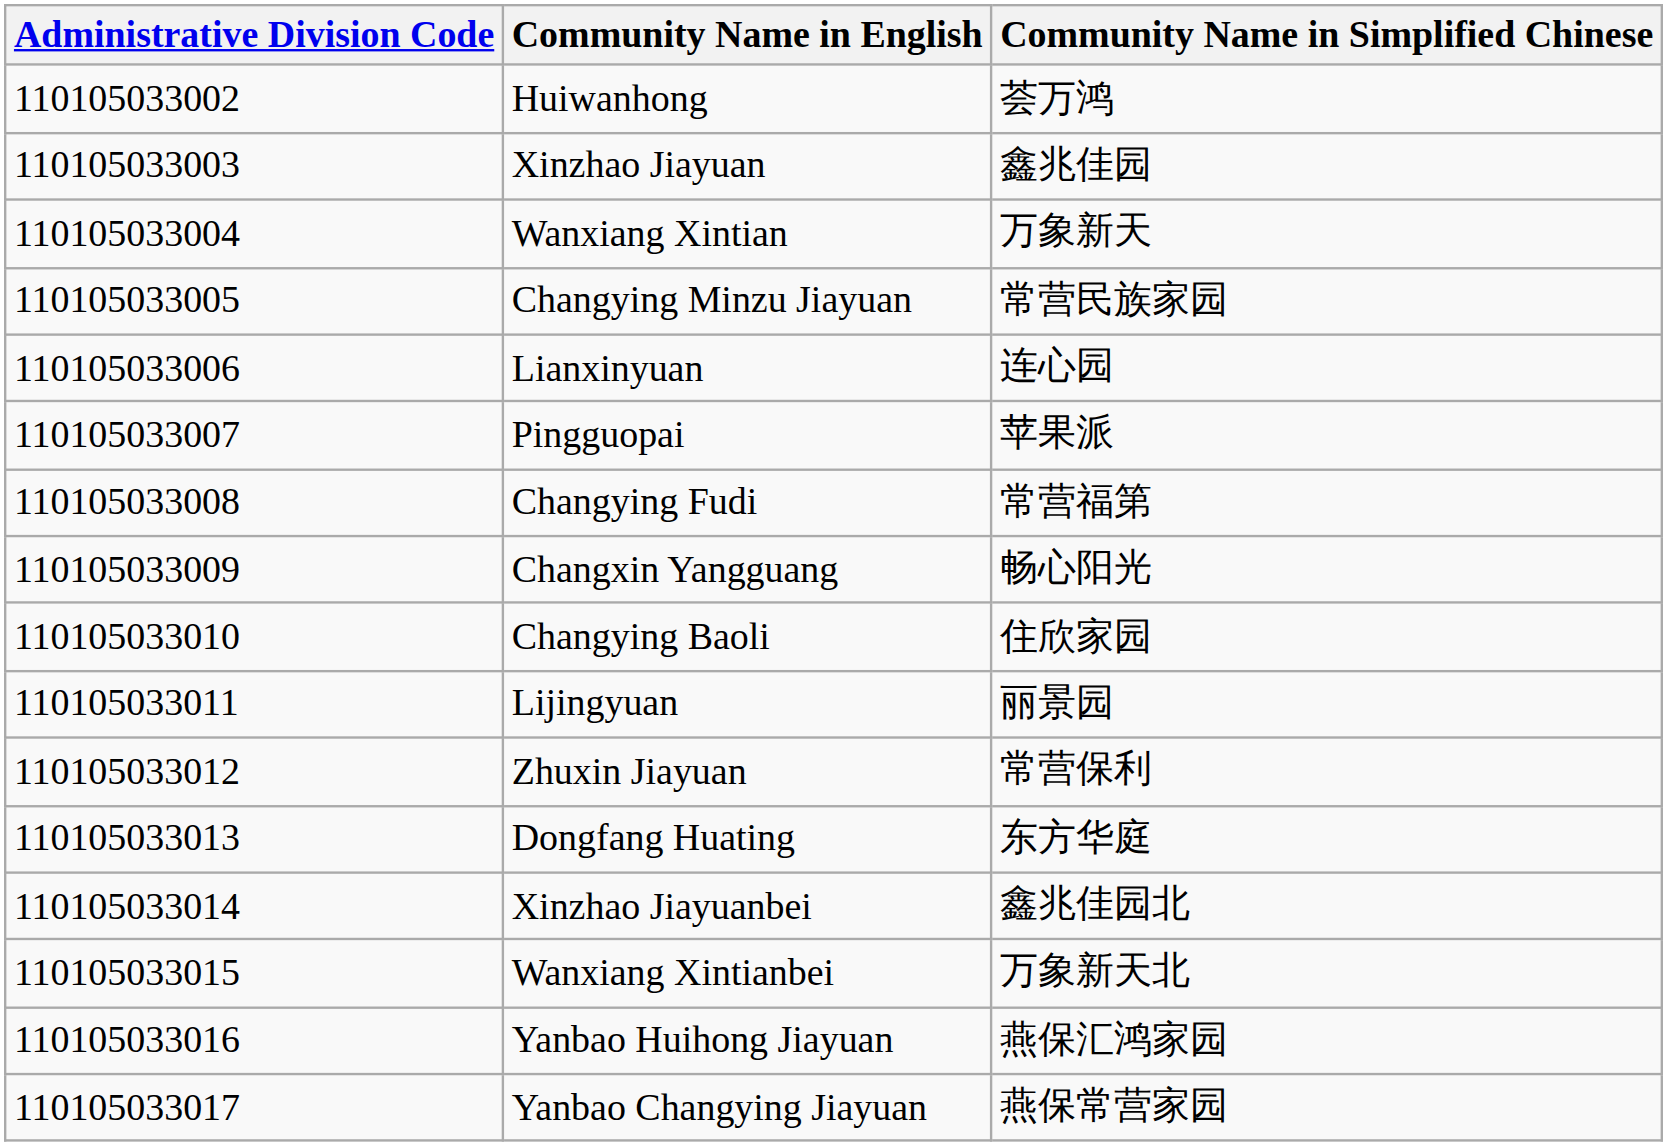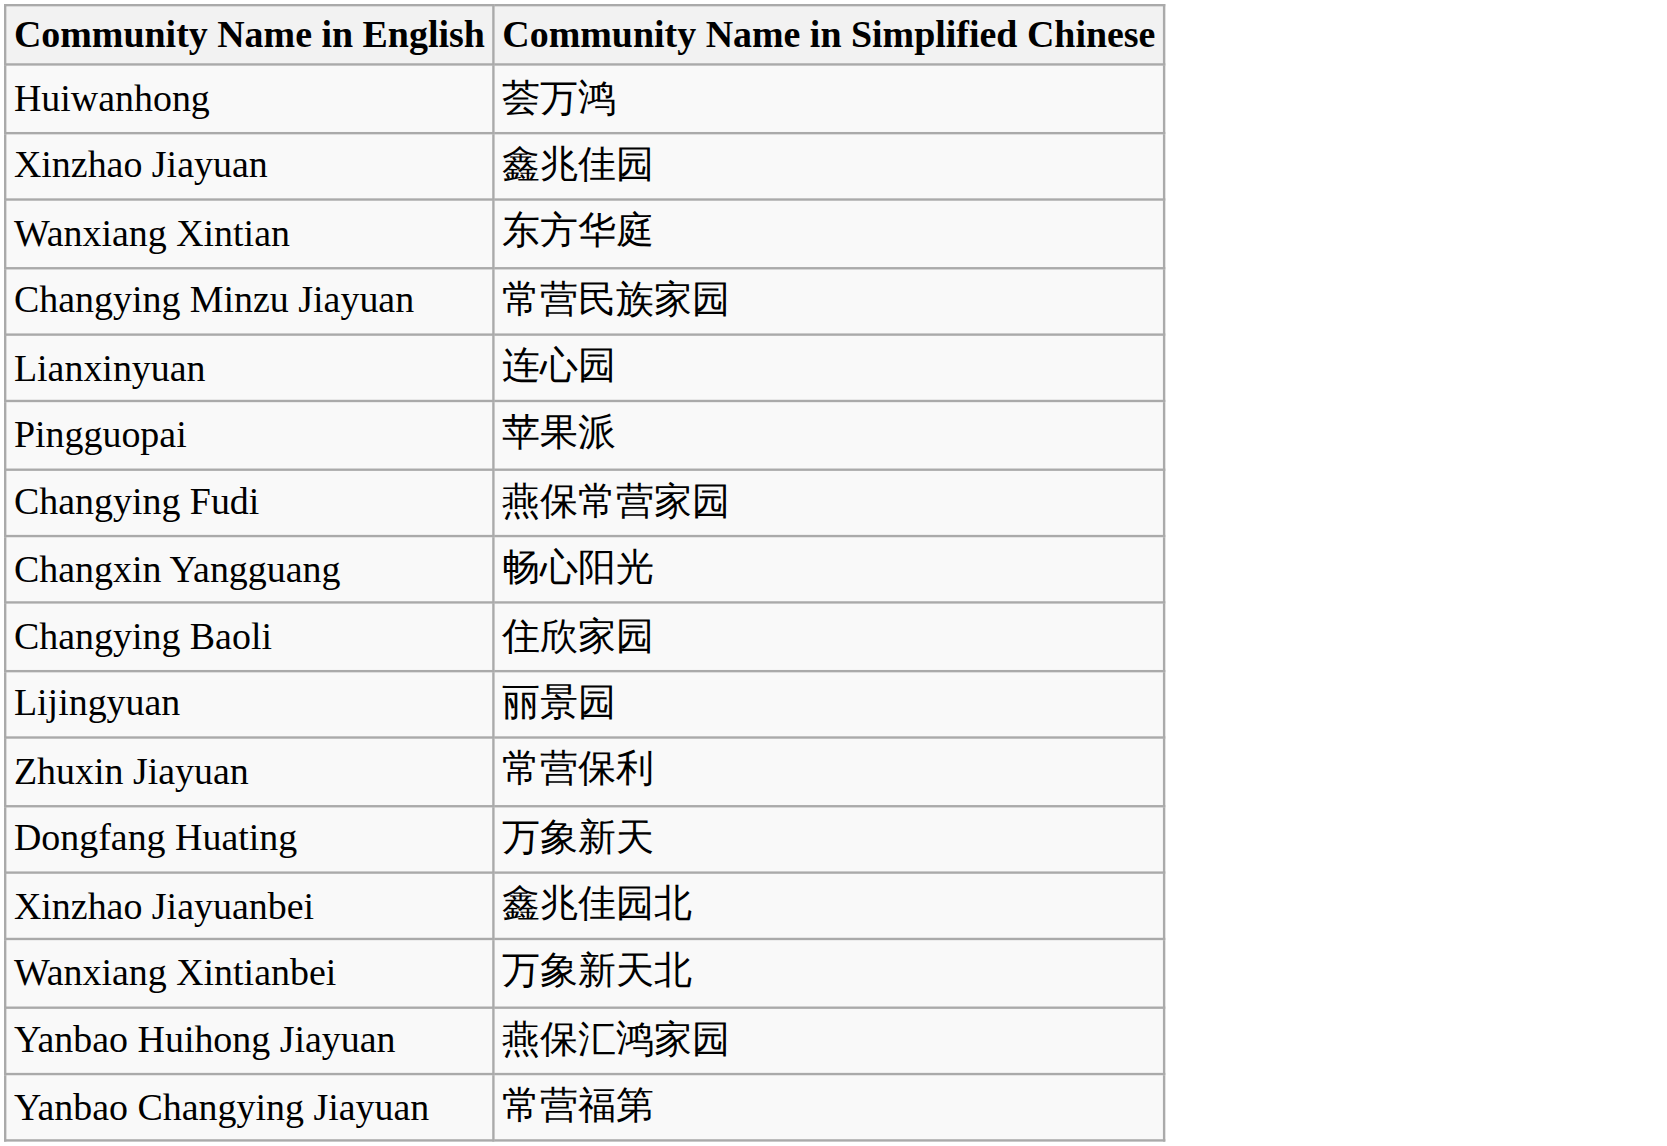- column: Administrative Division Code | 110105033002 | 110105033003 | 110105033004 | 110105033005 | 110105033006 | 110105033007 | 110105033008 | 110105033009 | 110105033010 | 110105033011 | 110105033012 | 110105033013 | 110105033014 | 110105033015 | 110105033016 | 110105033017
Wanxiang Xintian | Community Name in Simplified Chinese: 万象新天 -> 东方华庭
Changying Fudi | Community Name in Simplified Chinese: 常营福第 -> 燕保常营家园
Dongfang Huating | Community Name in Simplified Chinese: 东方华庭 -> 万象新天
Yanbao Changying Jiayuan | Community Name in Simplified Chinese: 燕保常营家园 -> 常营福第
